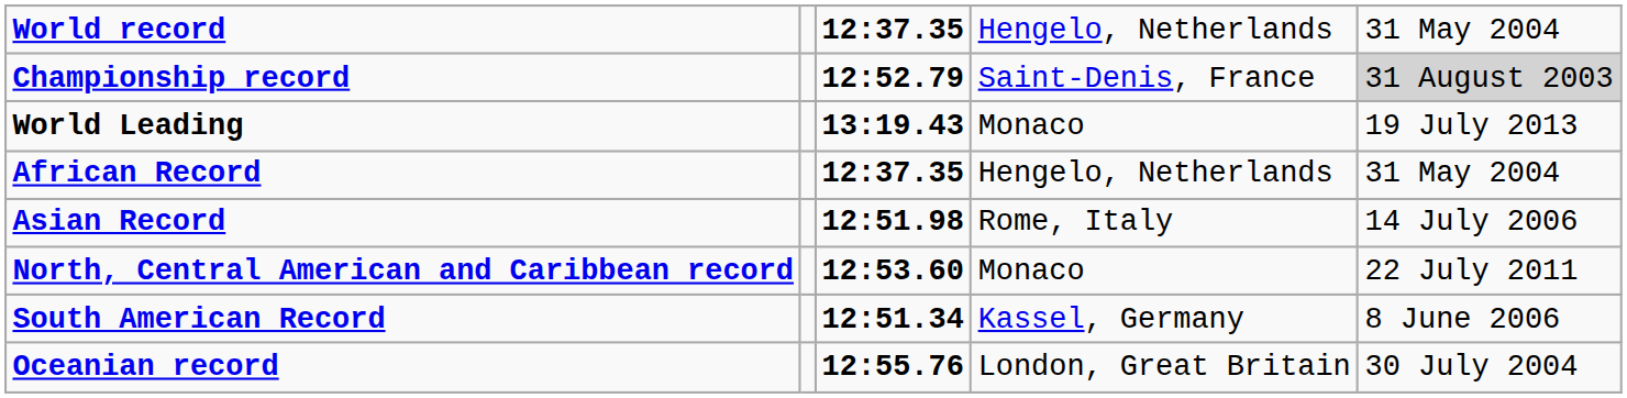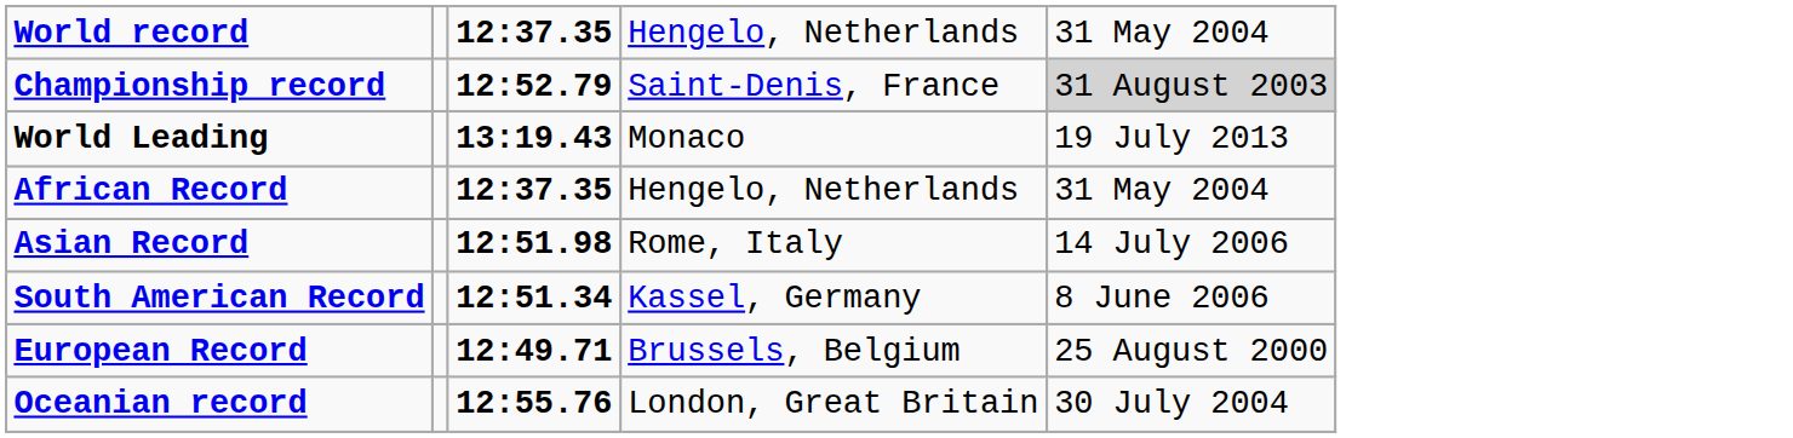- row: North, Central American and Caribbean record | 12:53.60 | Monaco | 22 July 2011
+ row: European Record | 12:49.71 | Brussels, Belgium | 25 August 2000
